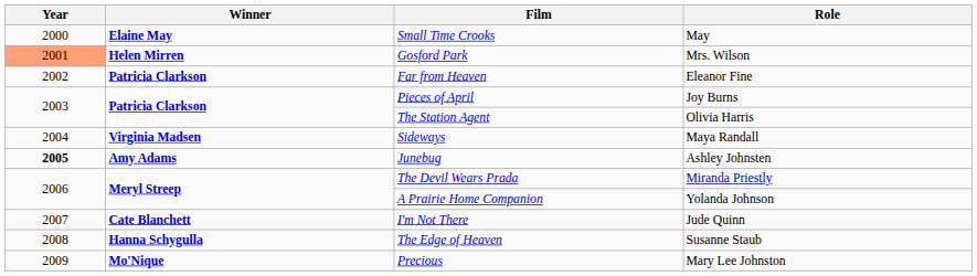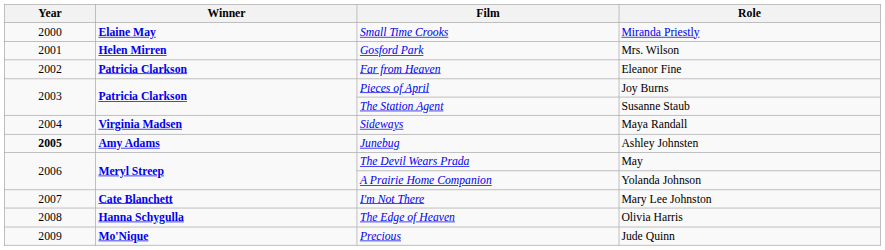Small Time Crooks | Role: May -> Miranda Priestly
Gosford Park | Year: lightsalmon background -> no background
The Station Agent | Role: Olivia Harris -> Susanne Staub
The Devil Wears Prada | Role: Miranda Priestly -> May
I'm Not There | Role: Jude Quinn -> Mary Lee Johnston
The Edge of Heaven | Role: Susanne Staub -> Olivia Harris
Precious | Role: Mary Lee Johnston -> Jude Quinn
